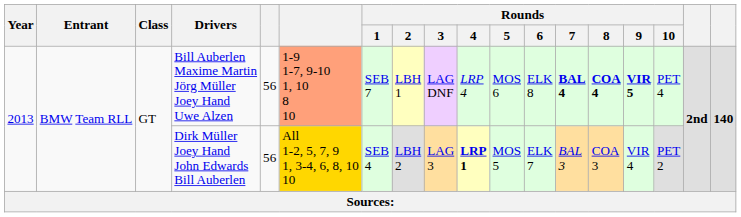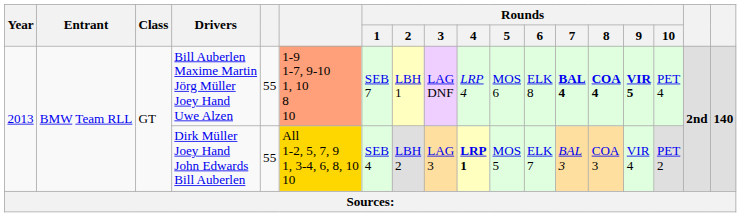Bill Auberlen Maxime Martin Jörg Müller Joey Hand Uwe Alzen | column 5: 56 -> 55
Dirk Müller Joey Hand John Edwards Bill Auberlen | column 5: 56 -> 55
